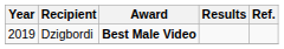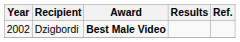Dzigbordi | Year: 2019 -> 2002
